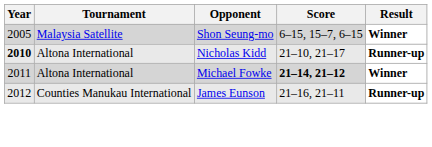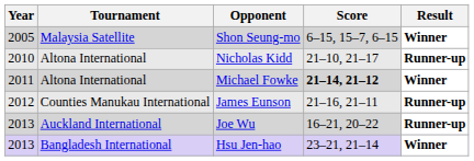Nicholas Kidd | Year: bold -> normal
+ row: 2013 | Auckland International | Joe Wu | 16–21, 20–22 | Runner-up
+ row: 2013 | Bangladesh International | Hsu Jen-hao | 23–21, 21–14 | Winner
